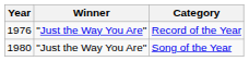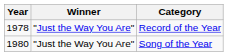Record of the Year | Year: 1976 -> 1978
